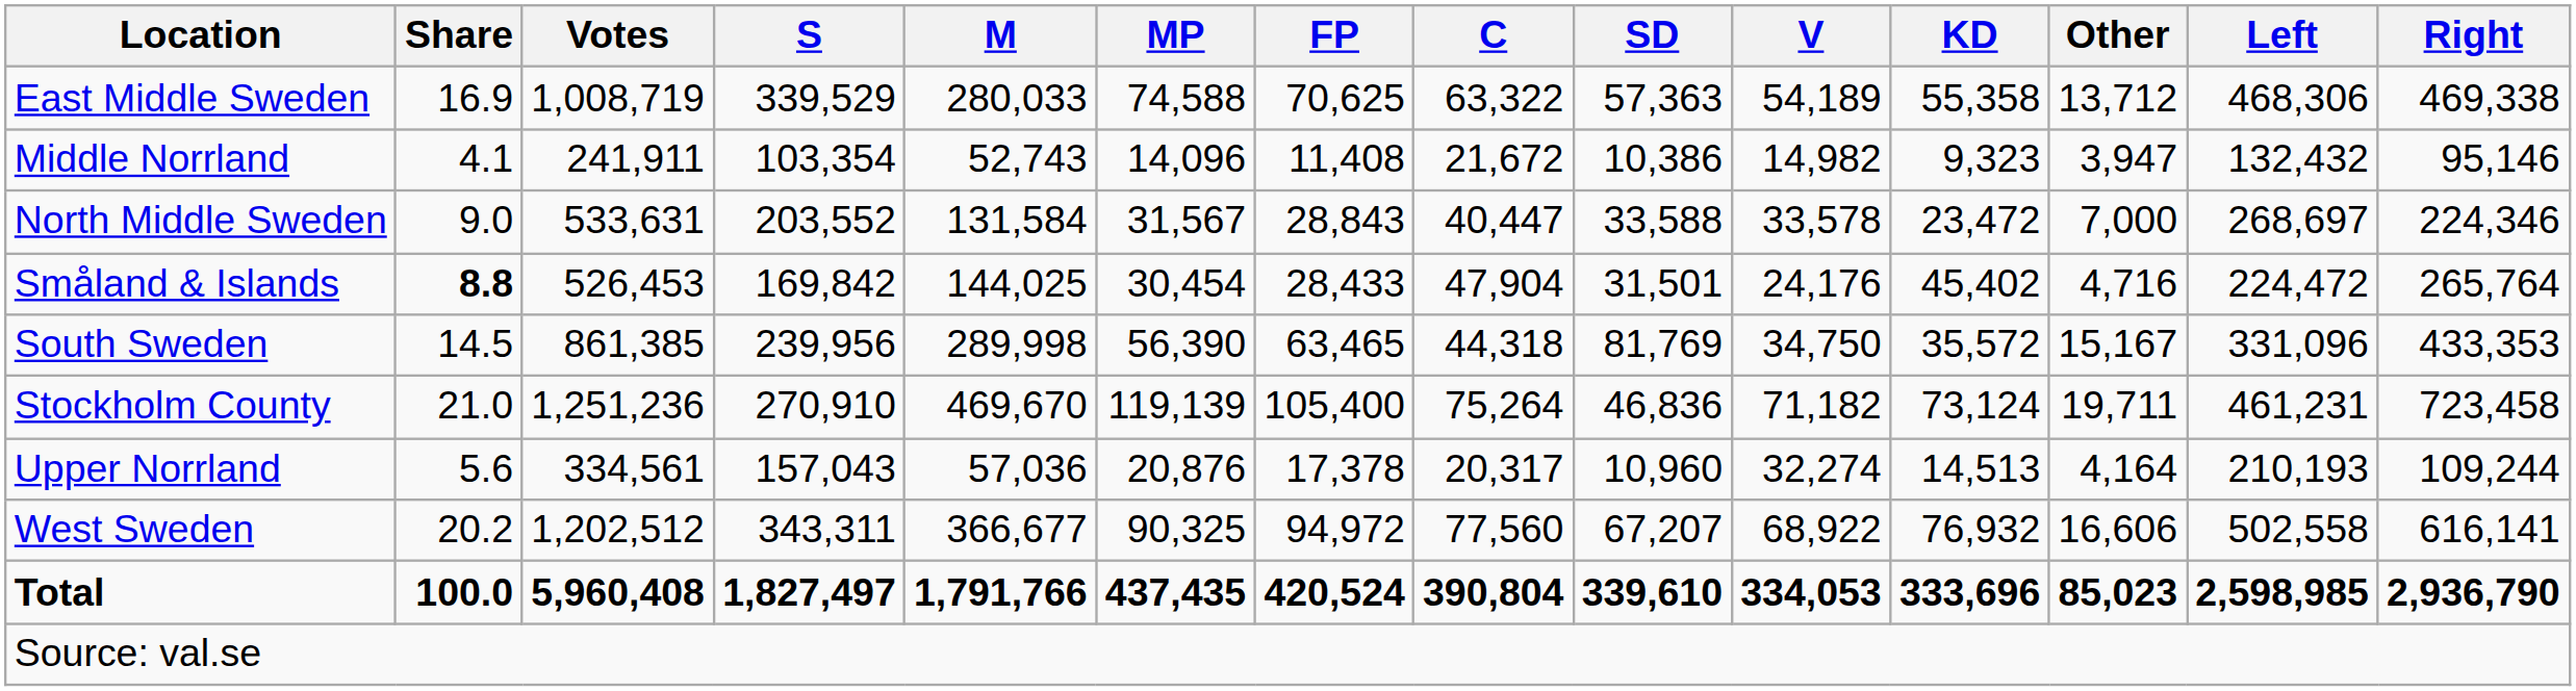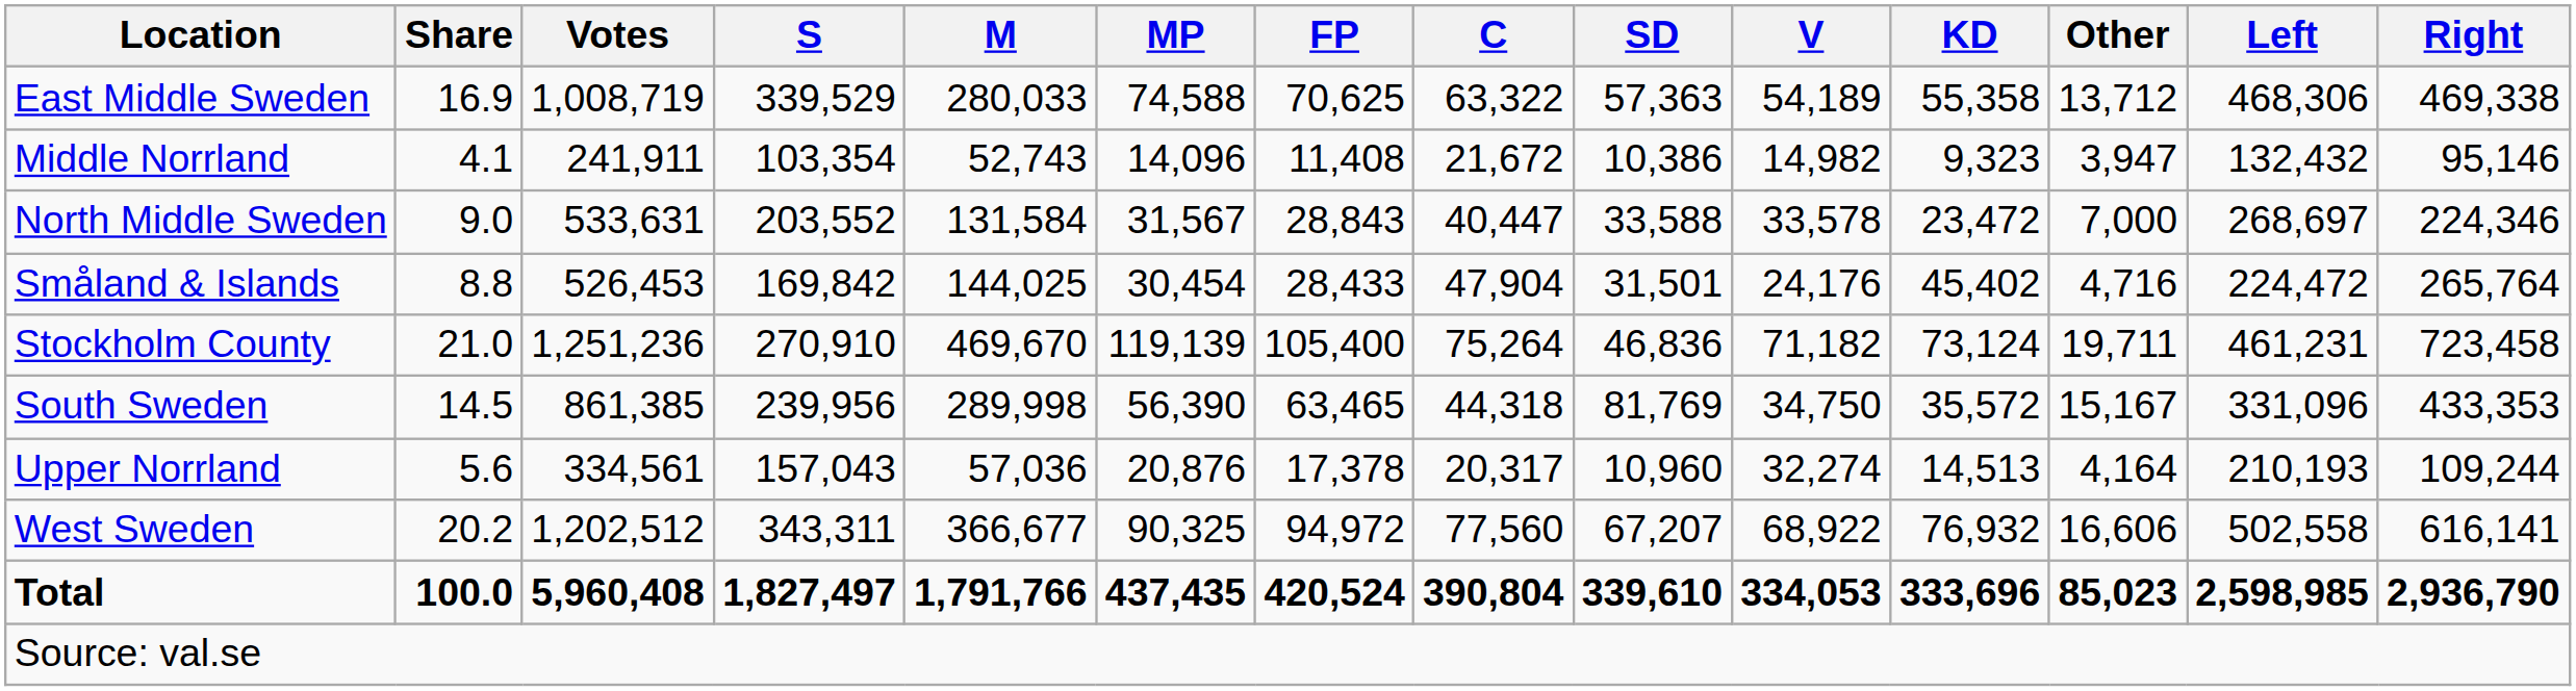Småland & Islands | Share: bold -> normal
rows swapped: Stockholm County <-> South Sweden
